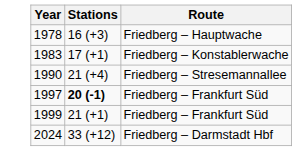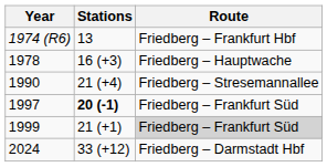+ row: 1974 (R6) | 13 | Friedberg – Frankfurt Hbf
- row: 1983 | 17 (+1) | Friedberg – Konstablerwache
1999 | Route: no background -> lightgrey background
